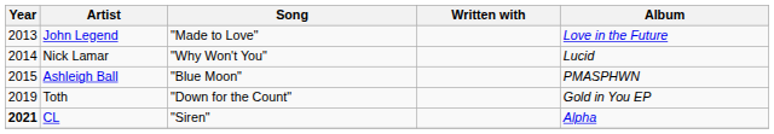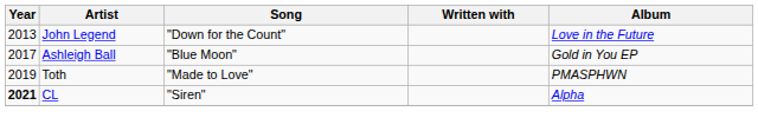John Legend | Song: "Made to Love" -> "Down for the Count"
- row: 2014 | Nick Lamar | "Why Won't You" | Lucid
Ashleigh Ball | Year: 2015 -> 2017
Ashleigh Ball | Album: PMASPHWN -> Gold in You EP
Toth | Song: "Down for the Count" -> "Made to Love"
Toth | Album: Gold in You EP -> PMASPHWN
